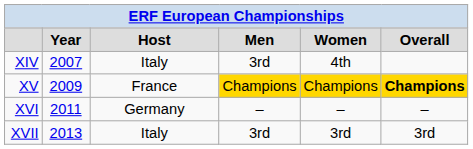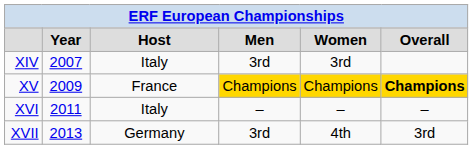XIV | column 5: 4th -> 3rd
XVI | column 3: Germany -> Italy
XVII | column 3: Italy -> Germany
XVII | column 5: 3rd -> 4th
